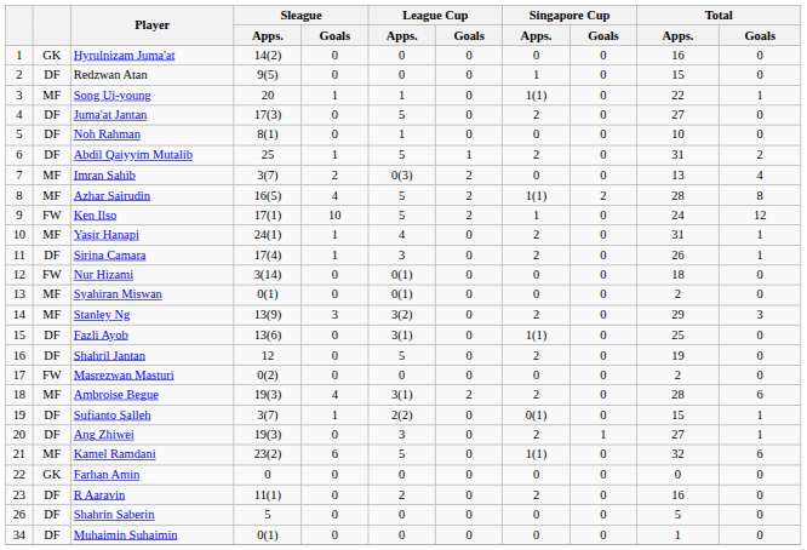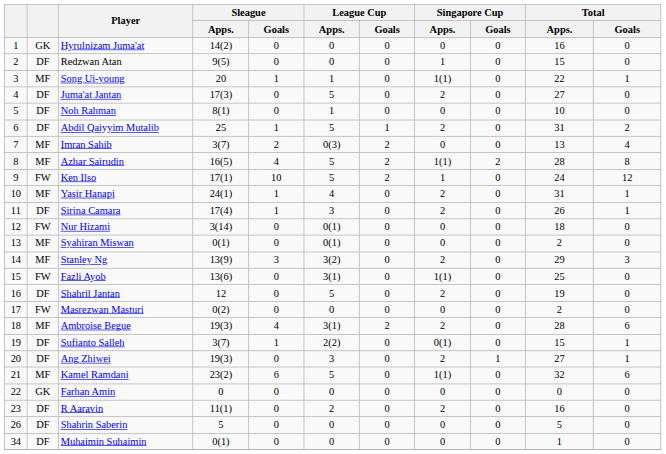Fazli Ayob | column 2: DF -> FW
